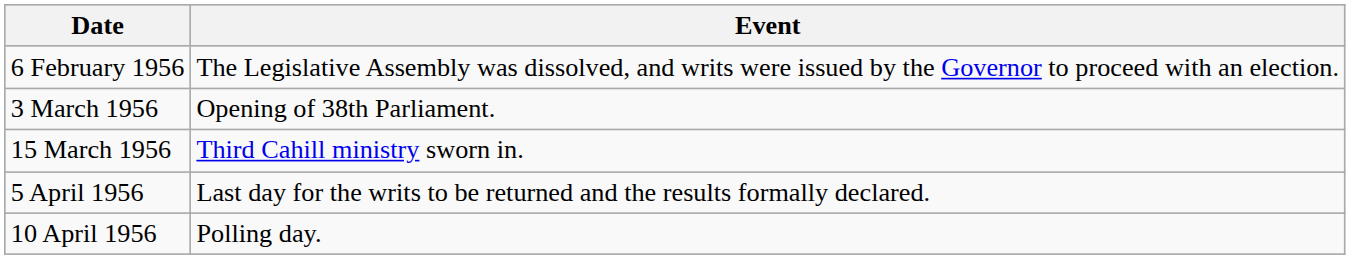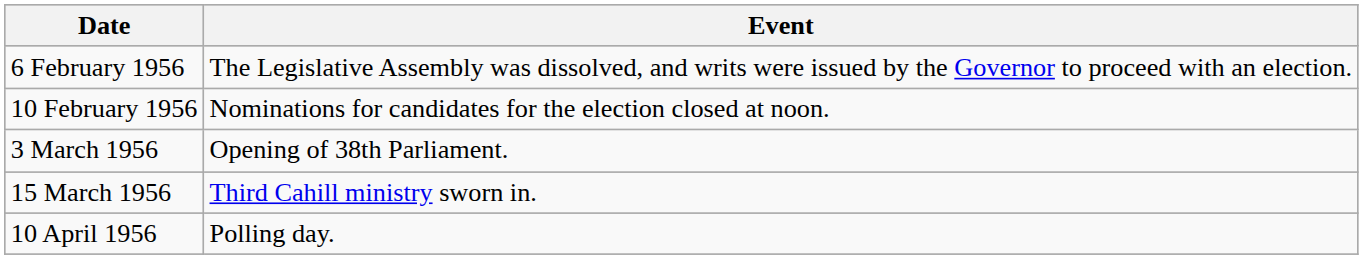+ row: 10 February 1956 | Nominations for candidates for the election closed at noon.
- row: 5 April 1956 | Last day for the writs to be returned and the results formally declared.
